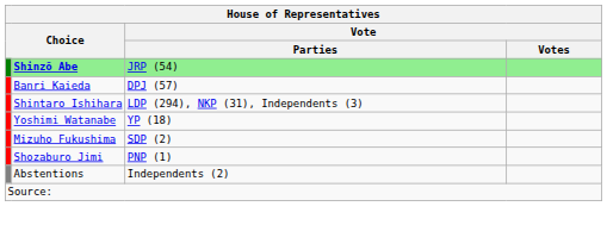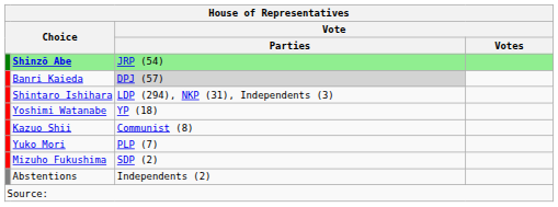Banri Kaieda | Vote / Parties: no background -> lightgrey background
+ row: Kazuo Shii | Communist (8)
+ row: Yuko Mori | PLP (7)
- row: Shozaburo Jimi | PNP (1)
